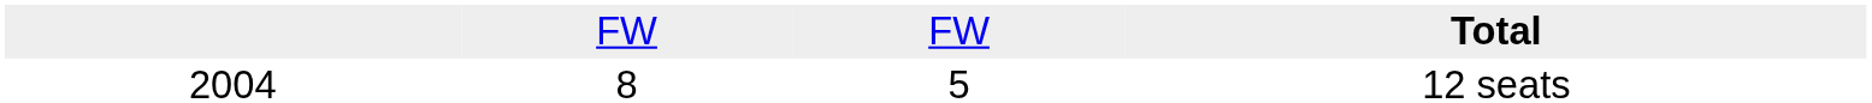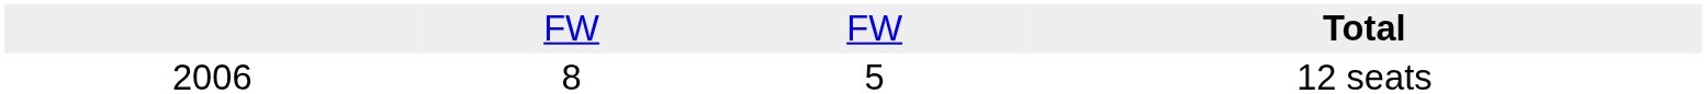12 seats | column 1: 2004 -> 2006
